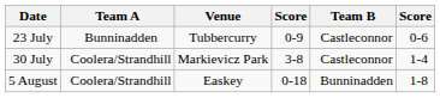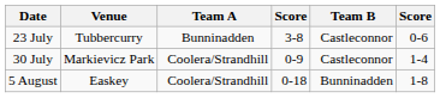columns swapped: Venue <-> Team A
23 July | column 4: 0-9 -> 3-8
30 July | column 4: 3-8 -> 0-9
